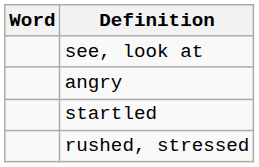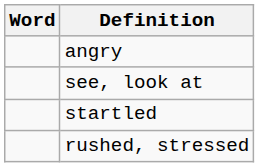rows swapped: see, look at <-> angry
